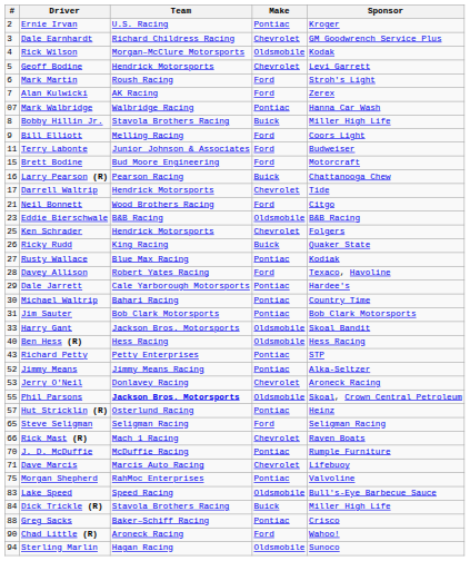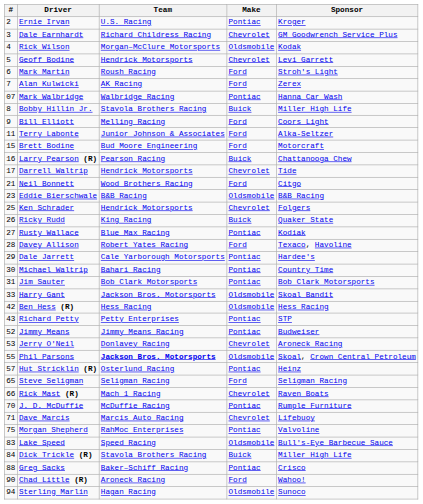Terry Labonte | Sponsor: Budweiser -> Alka-Seltzer
Ben Hess (R) | #: 40 -> 42
Jimmy Means | Sponsor: Alka-Seltzer -> Budweiser
